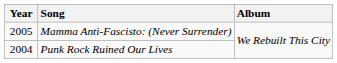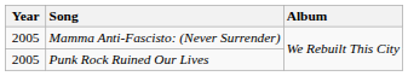Punk Rock Ruined Our Lives | Year: 2004 -> 2005
